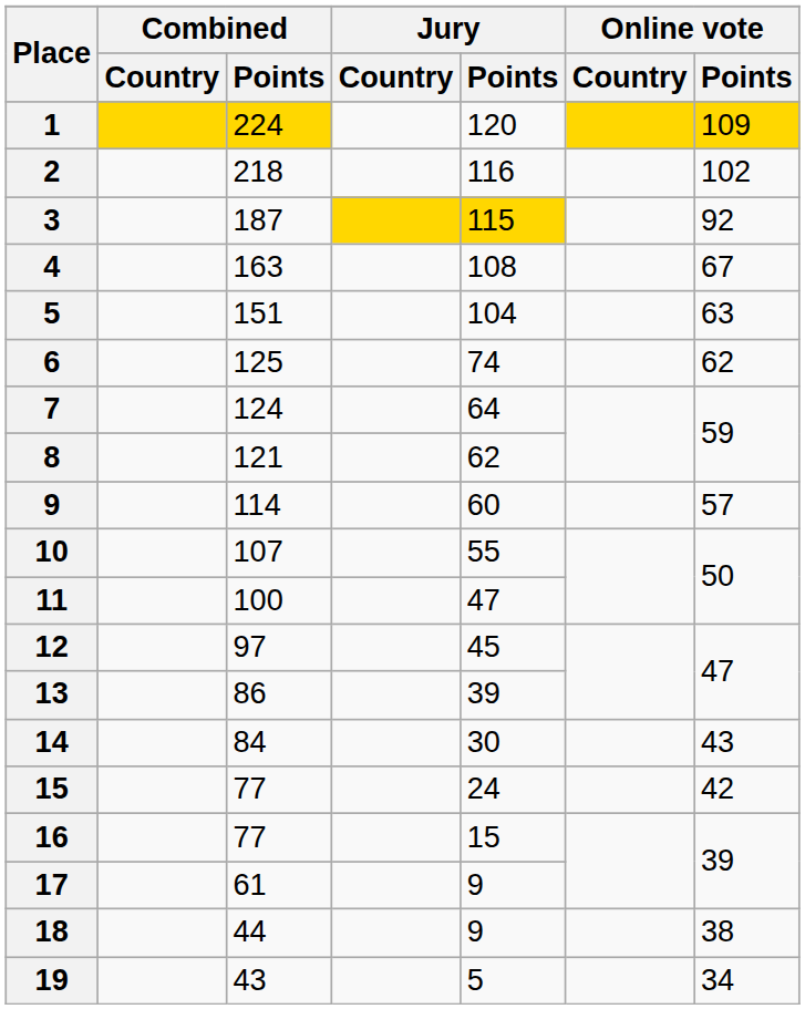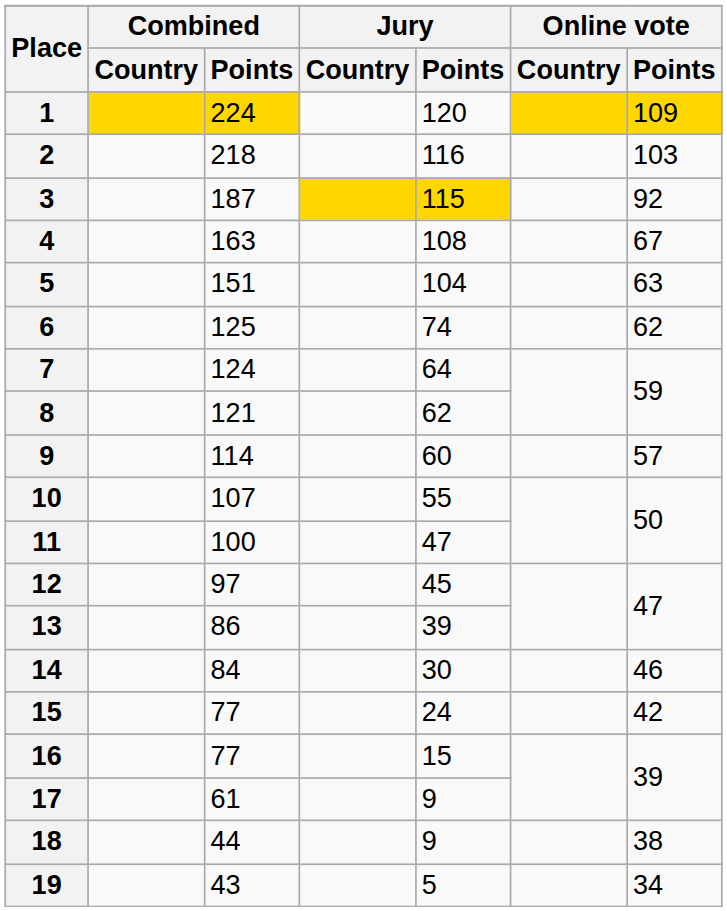2 | Online vote / Points: 102 -> 103
14 | Online vote / Points: 43 -> 46
